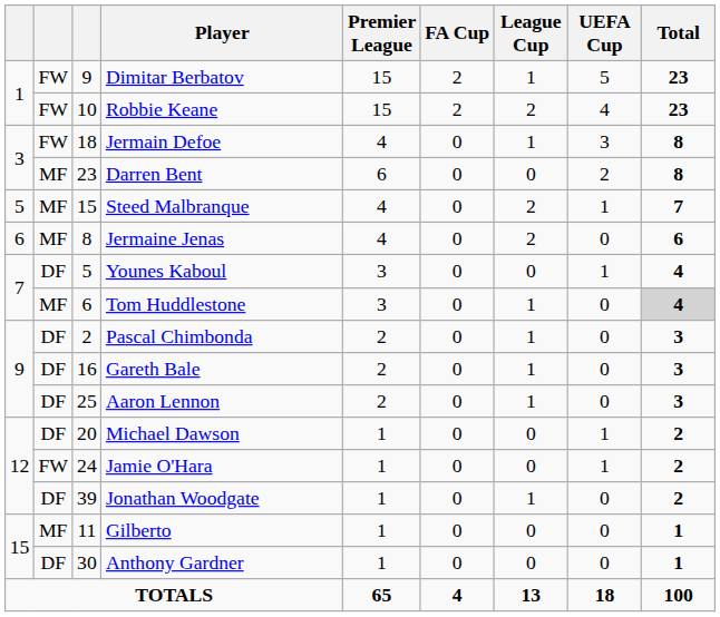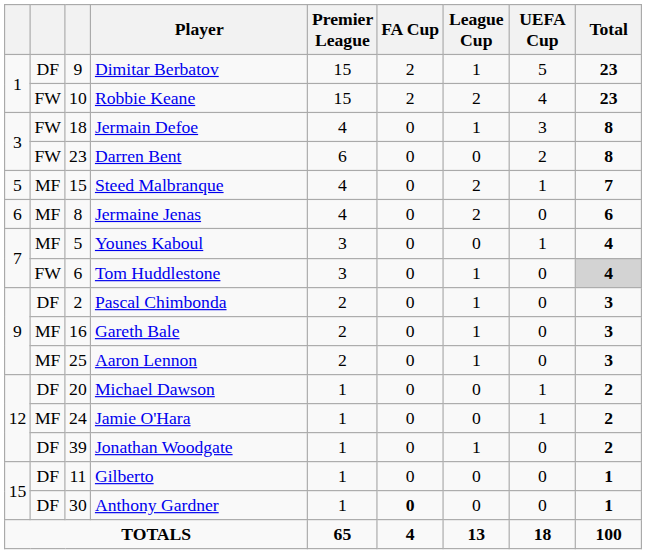Dimitar Berbatov | column 2: FW -> DF
Darren Bent | column 2: MF -> FW
Younes Kaboul | column 2: DF -> MF
Tom Huddlestone | column 2: MF -> FW
Gareth Bale | column 2: DF -> MF
Aaron Lennon | column 2: DF -> MF
Jamie O'Hara | column 2: FW -> MF
Gilberto | column 2: MF -> DF
Anthony Gardner | FA Cup: normal -> bold
